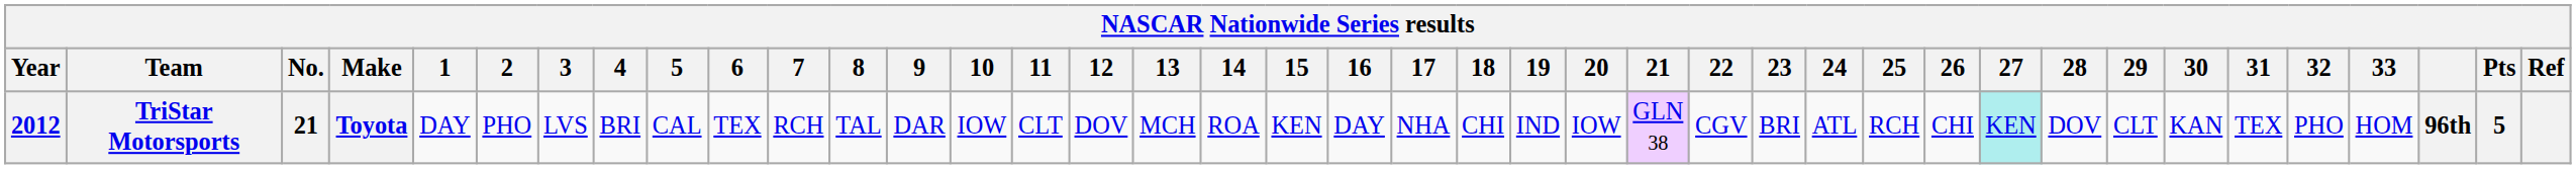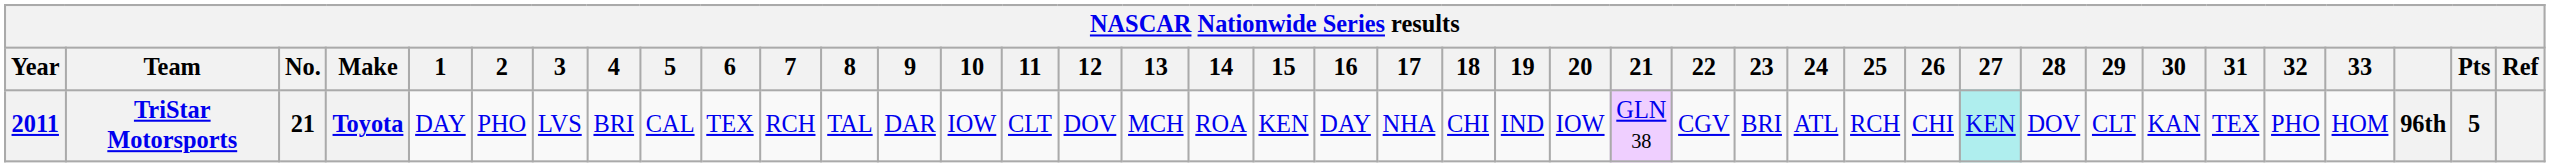TriStar Motorsports | Year: 2012 -> 2011
